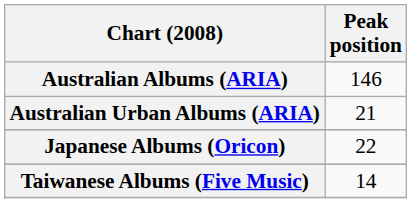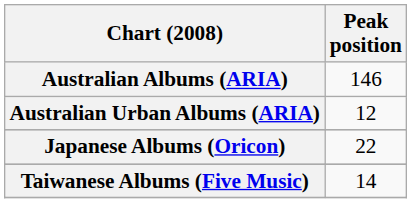Australian Urban Albums (ARIA) | Peak position: 21 -> 12
